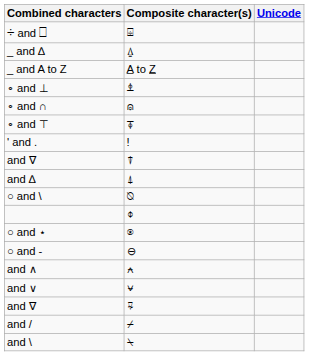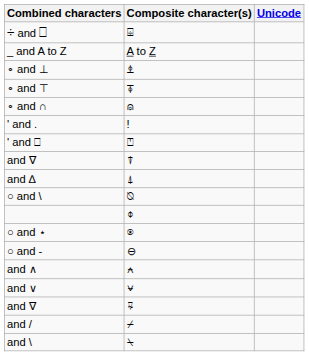- row: _ and ∆ | ⍙
rows swapped: ∘ and ∩ <-> ∘ and ⊤
+ row: ' and ⎕ | ⍞
